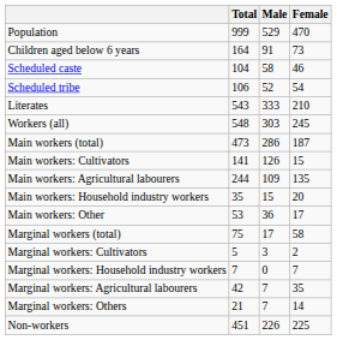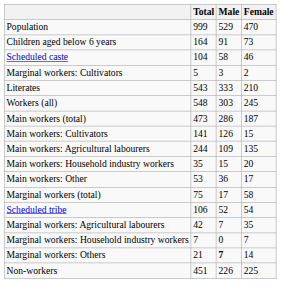rows swapped: Scheduled tribe <-> Marginal workers: Cultivators
rows swapped: Marginal workers: Agricultural labourers <-> Marginal workers: Household industry workers
Marginal workers: Others | Male: normal -> bold
